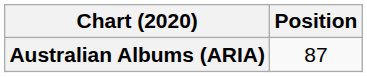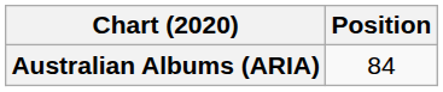Australian Albums (ARIA) | Position: 87 -> 84
